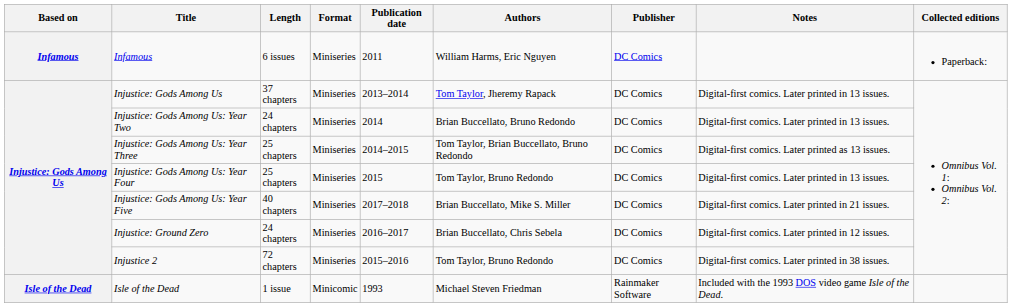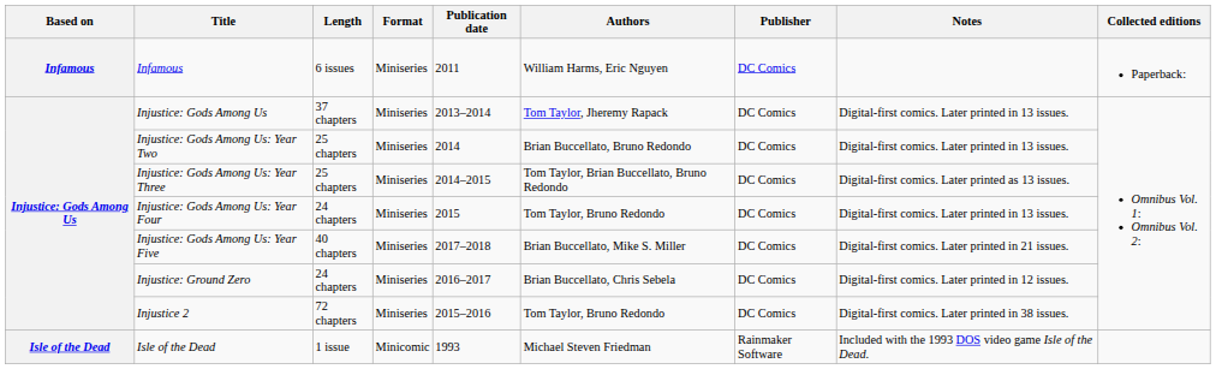Injustice: Gods Among Us: Year Two | Length: 24 chapters -> 25 chapters
Injustice: Gods Among Us: Year Four | Length: 25 chapters -> 24 chapters
